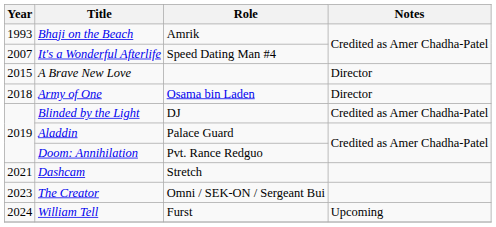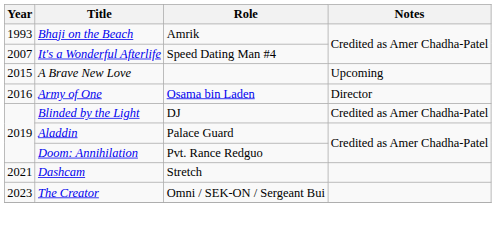A Brave New Love | Notes: Director -> Upcoming
Army of One | Year: 2018 -> 2016
- row: 2024 | William Tell | Furst | Upcoming
